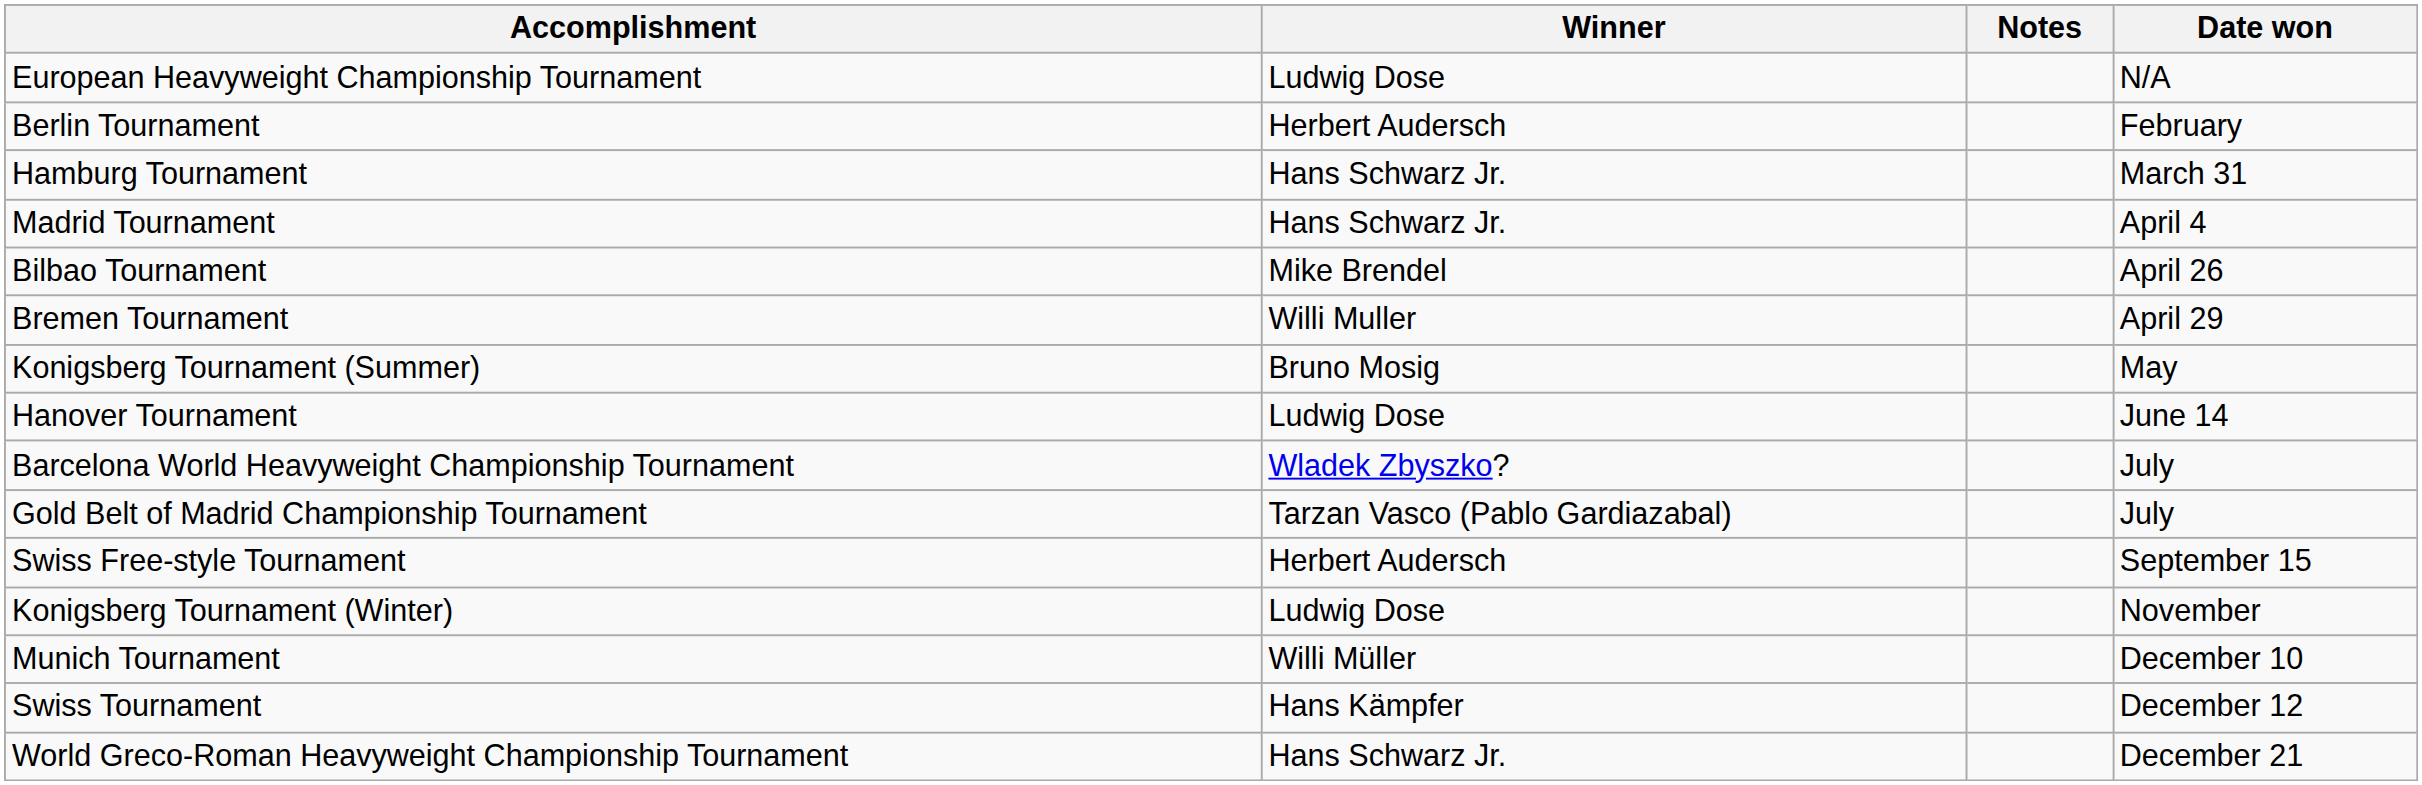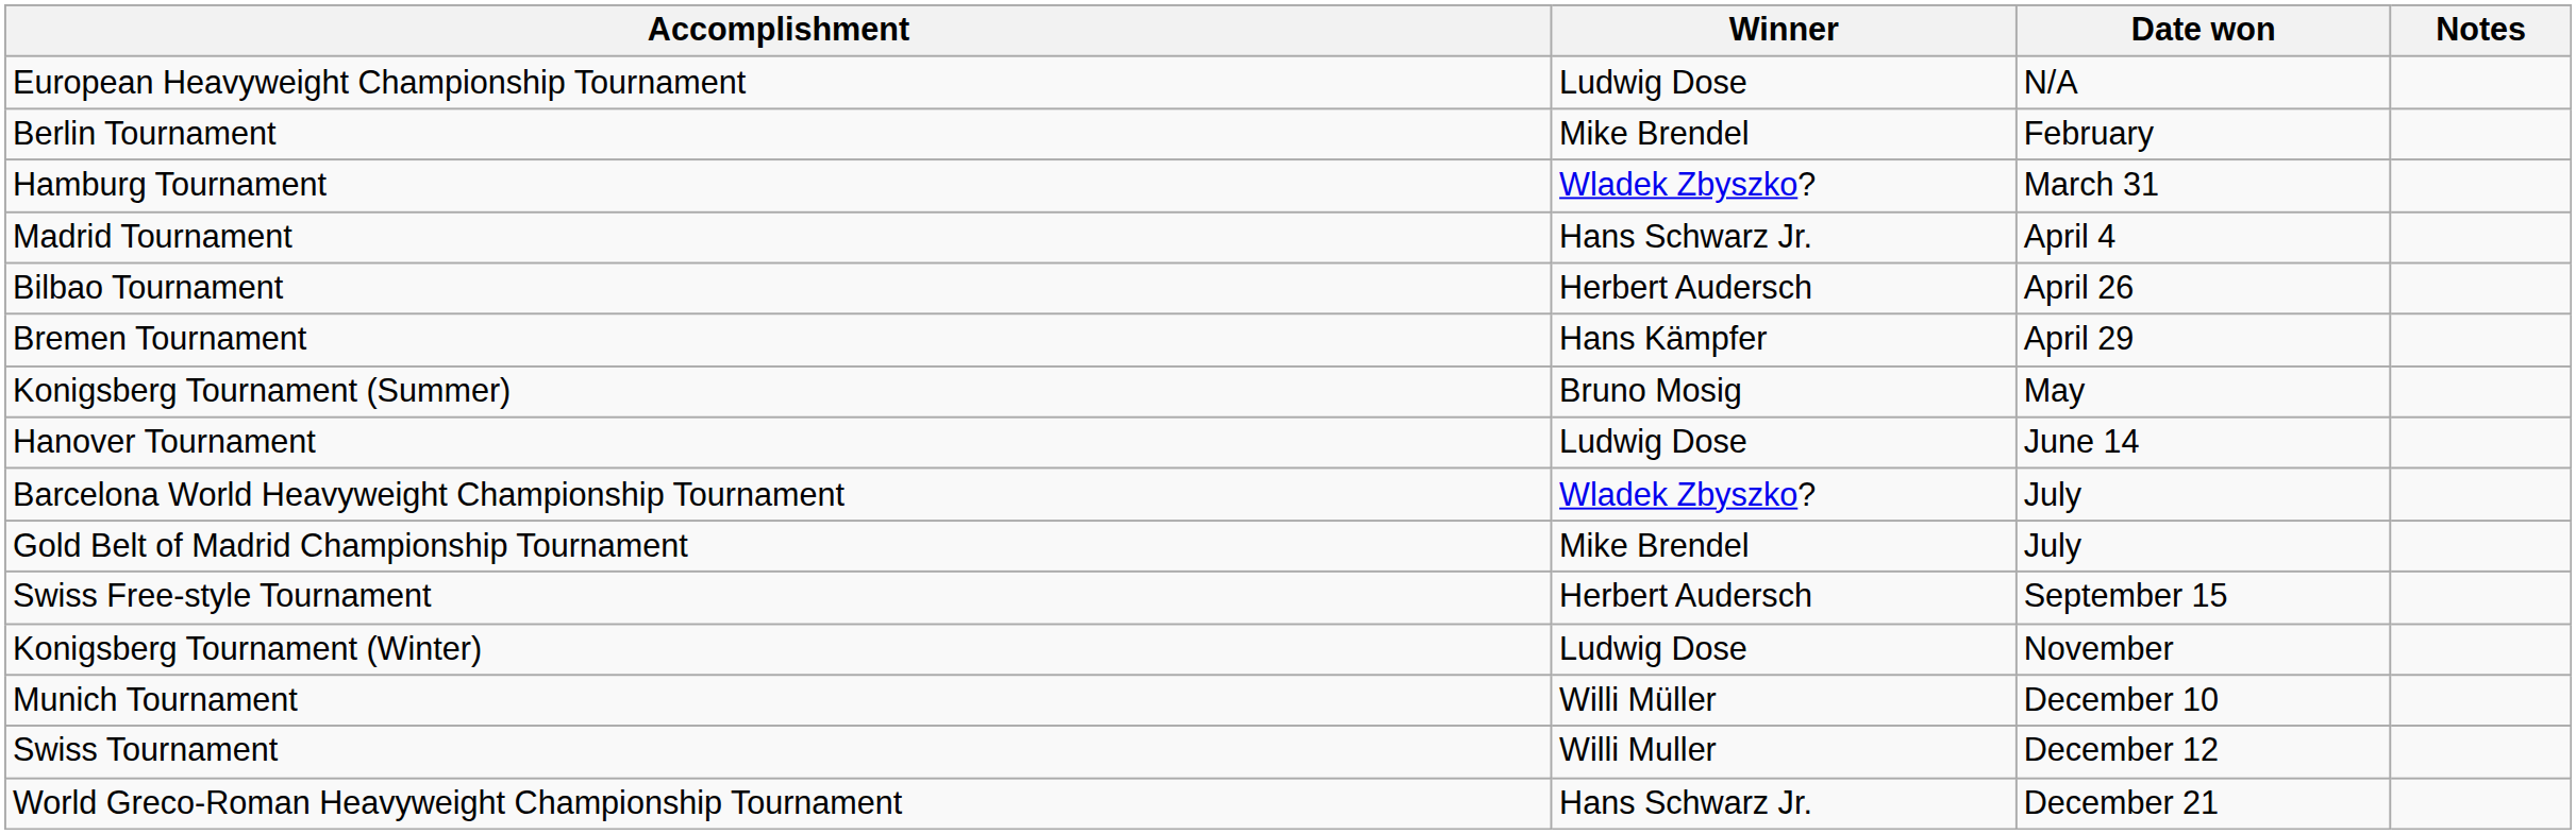columns swapped: Date won <-> Notes
Berlin Tournament | Winner: Herbert Audersch -> Mike Brendel
Hamburg Tournament | Winner: Hans Schwarz Jr. -> Wladek Zbyszko?
Bilbao Tournament | Winner: Mike Brendel -> Herbert Audersch
Bremen Tournament | Winner: Willi Muller -> Hans Kämpfer
Gold Belt of Madrid Championship Tournament | Winner: Tarzan Vasco (Pablo Gardiazabal) -> Mike Brendel
Swiss Tournament | Winner: Hans Kämpfer -> Willi Muller
